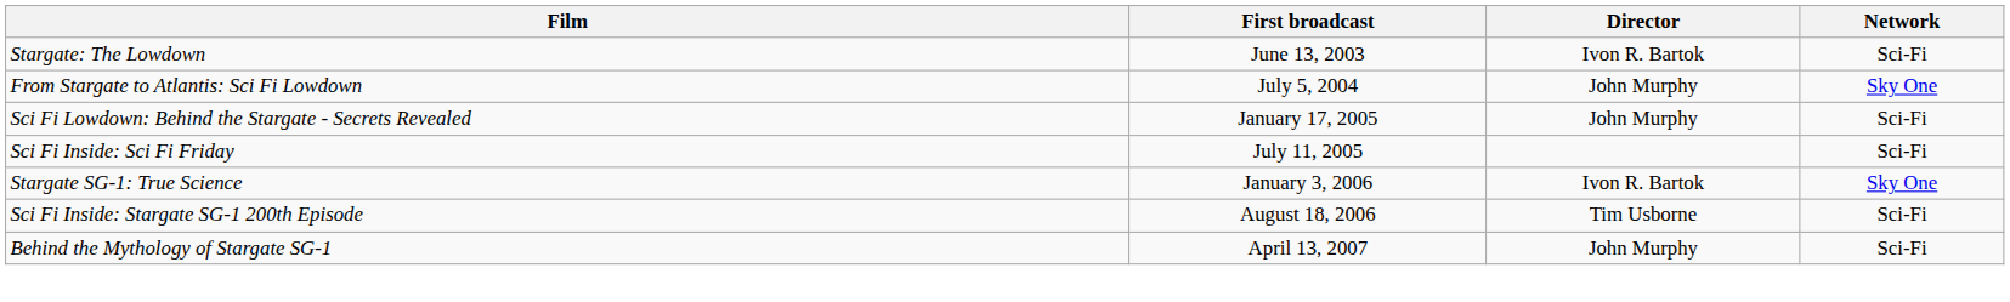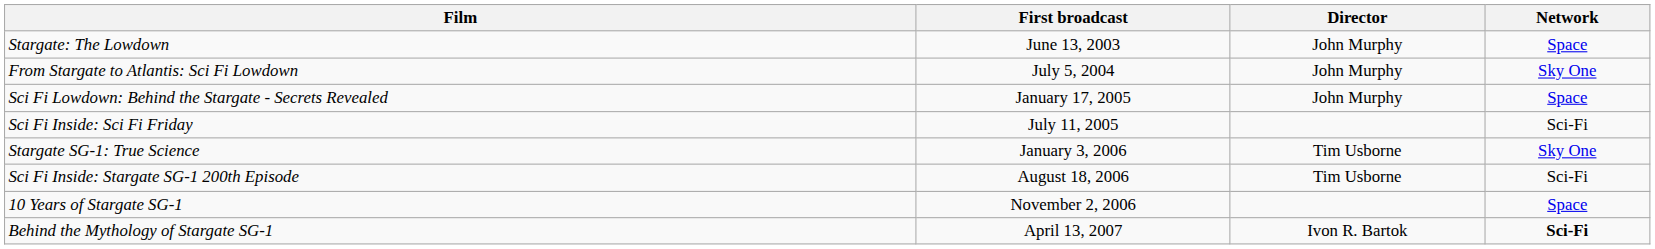Stargate: The Lowdown | Director: Ivon R. Bartok -> John Murphy
Stargate: The Lowdown | Network: Sci-Fi -> Space
Sci Fi Lowdown: Behind the Stargate - Secrets Revealed | Network: Sci-Fi -> Space
Stargate SG-1: True Science | Director: Ivon R. Bartok -> Tim Usborne
+ row: 10 Years of Stargate SG-1 | November 2, 2006 | Space
Behind the Mythology of Stargate SG-1 | Director: John Murphy -> Ivon R. Bartok
Behind the Mythology of Stargate SG-1 | Network: normal -> bold
